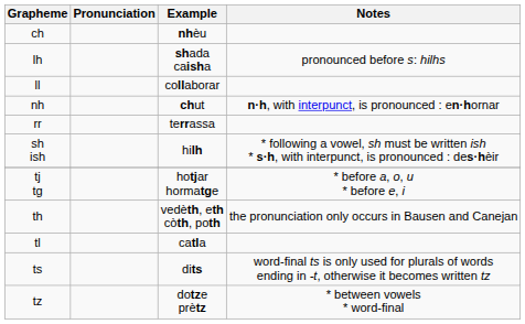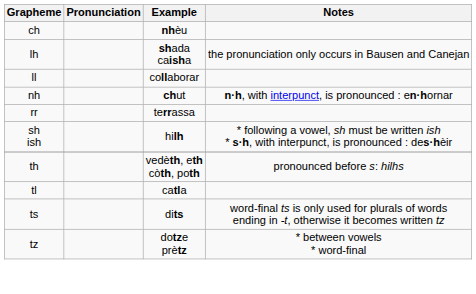lh | Notes: pronounced before s: hilhs -> the pronunciation only occurs in Bausen and Canejan
- row: tj tg | hotjar hormatge | * before a, o, u * before e, i
th | Notes: the pronunciation only occurs in Bausen and Canejan -> pronounced before s: hilhs
